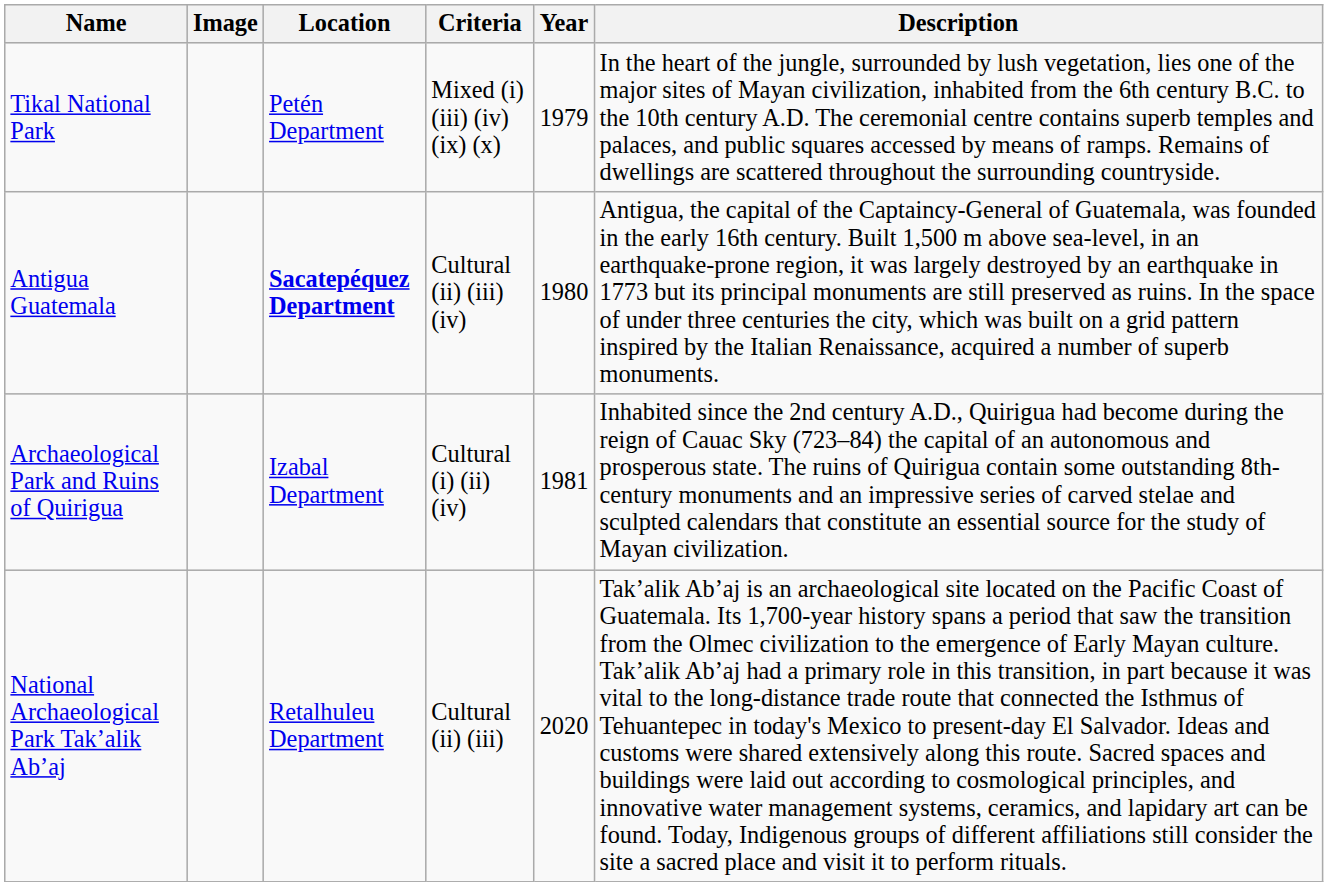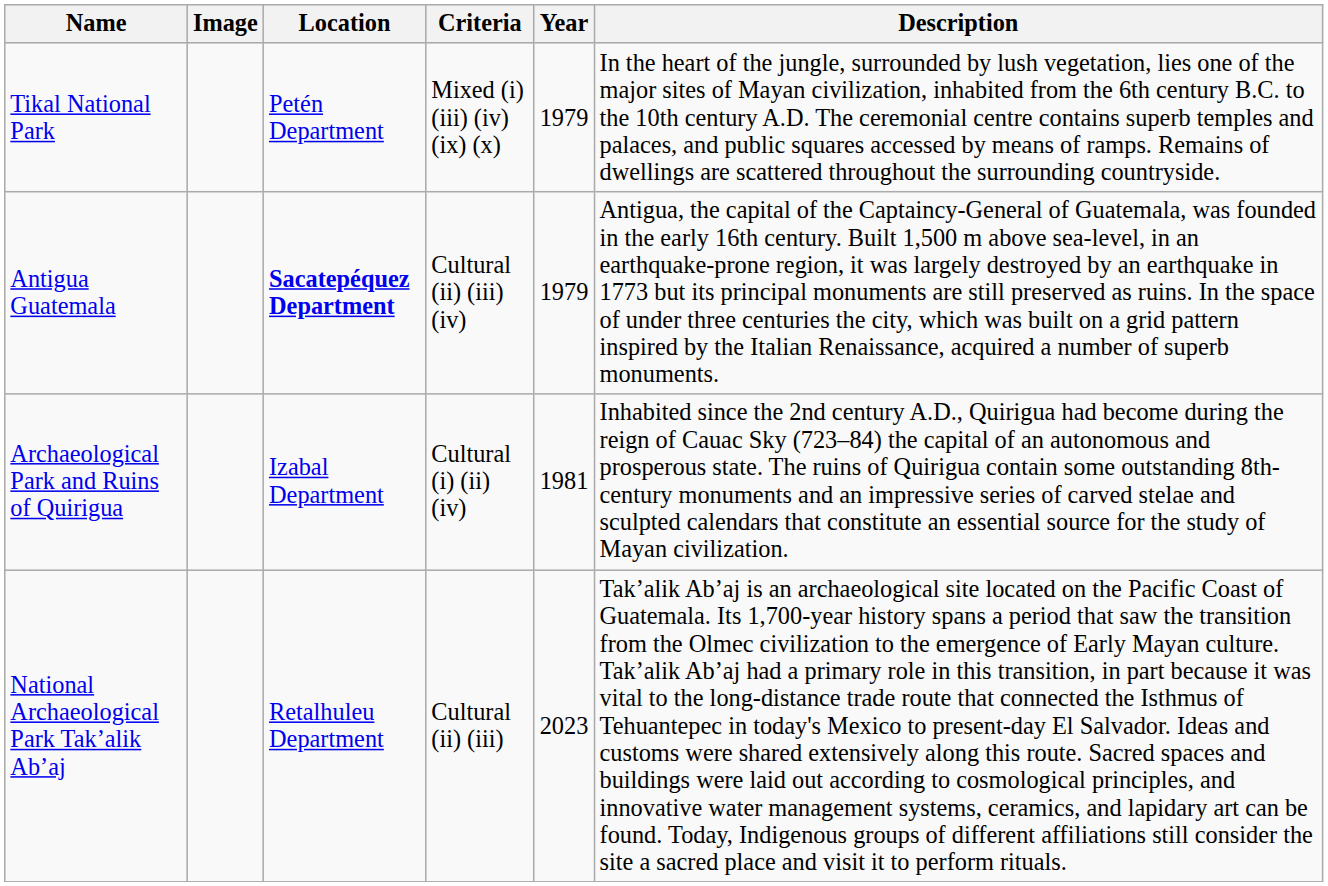Antigua Guatemala | Year: 1980 -> 1979
National Archaeological Park Tak’alik Ab’aj | Year: 2020 -> 2023
